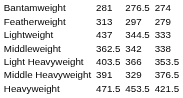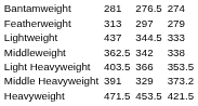Middle Heavyweight | column 7: 376.5 -> 373.2
